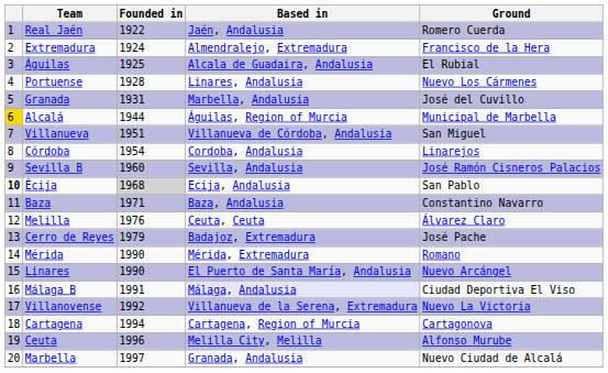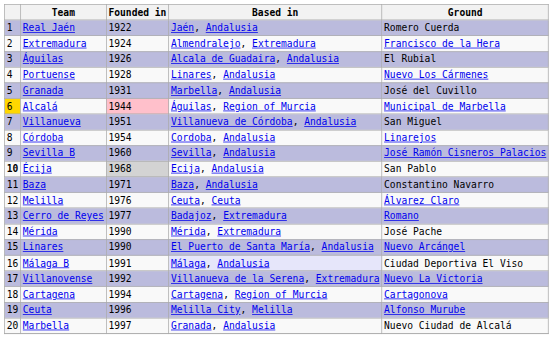Águilas | Founded in: 1925 -> 1926
Alcalá | Founded in: no background -> pink background
Cerro de Reyes | Founded in: 1979 -> 1977
Cerro de Reyes | Ground: José Pache -> Romano
Mérida | Ground: Romano -> José Pache
